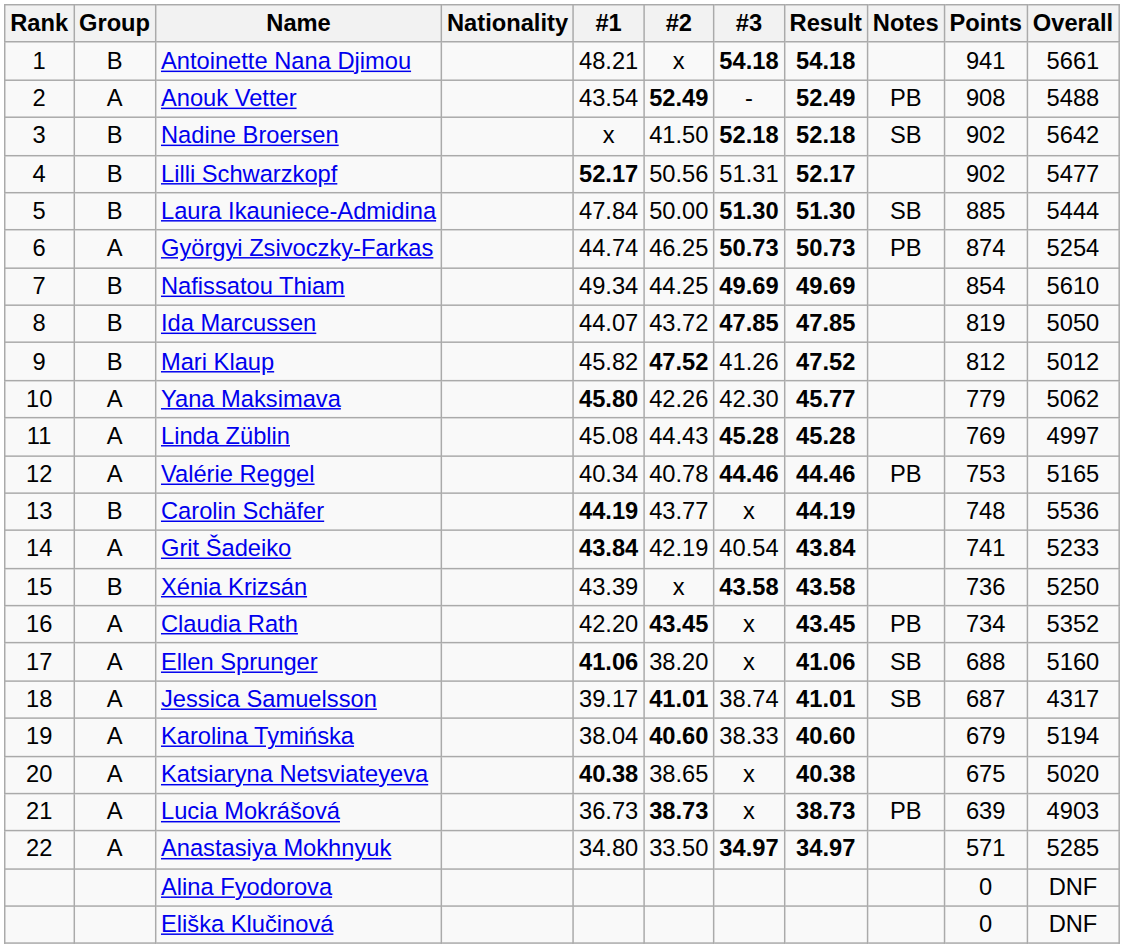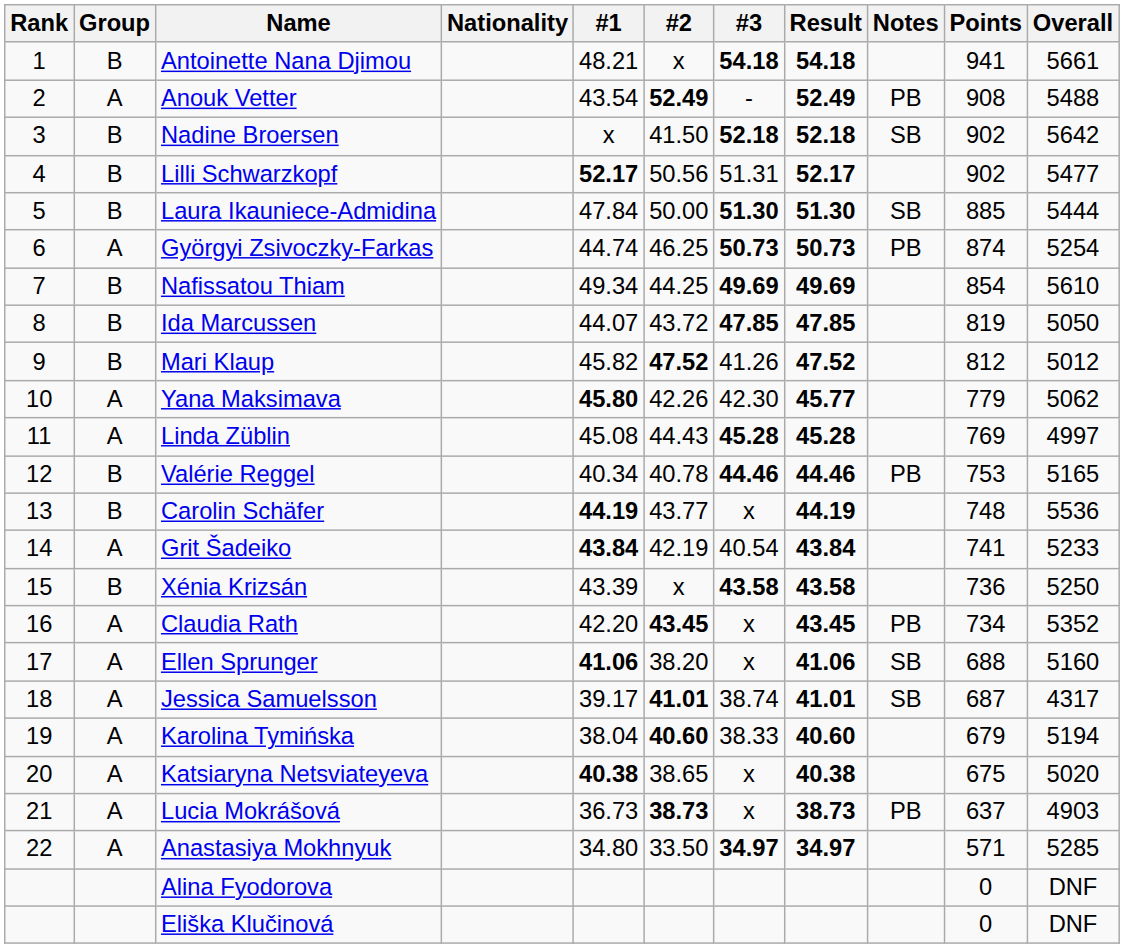Valérie Reggel | Group: A -> B
Lucia Mokrášová | Points: 639 -> 637
